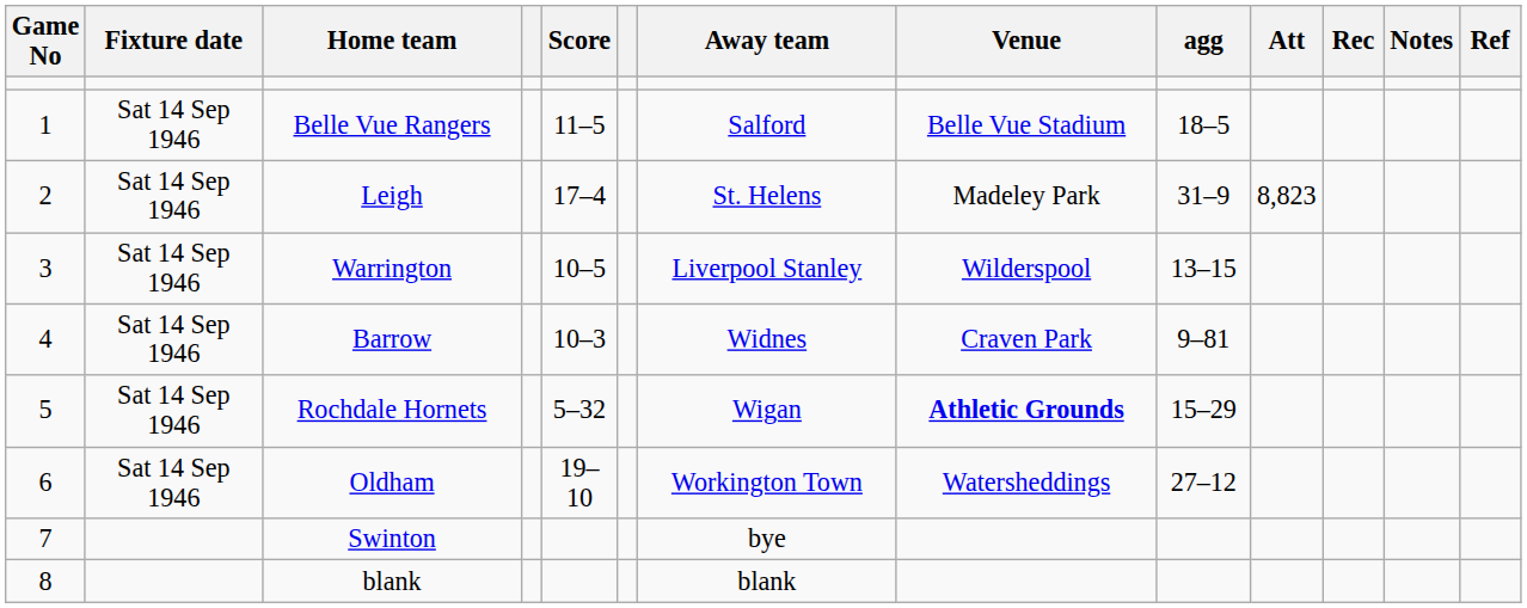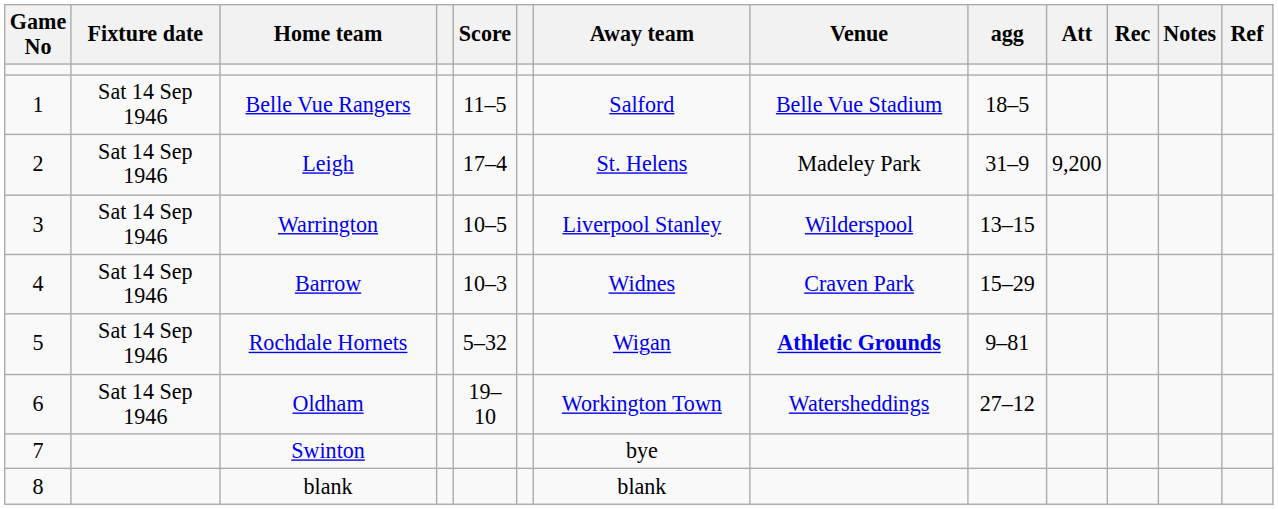Leigh | Att: 8,823 -> 9,200
Barrow | agg: 9–81 -> 15–29
Rochdale Hornets | agg: 15–29 -> 9–81
